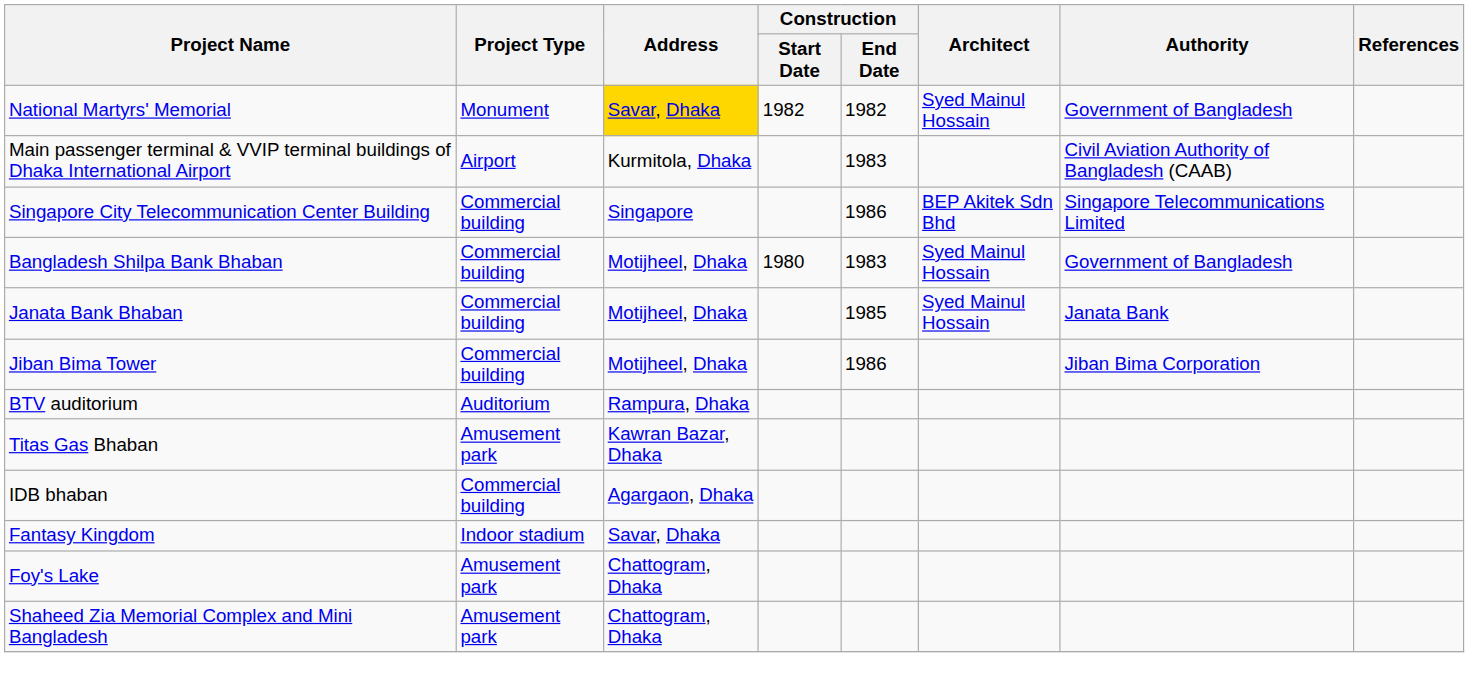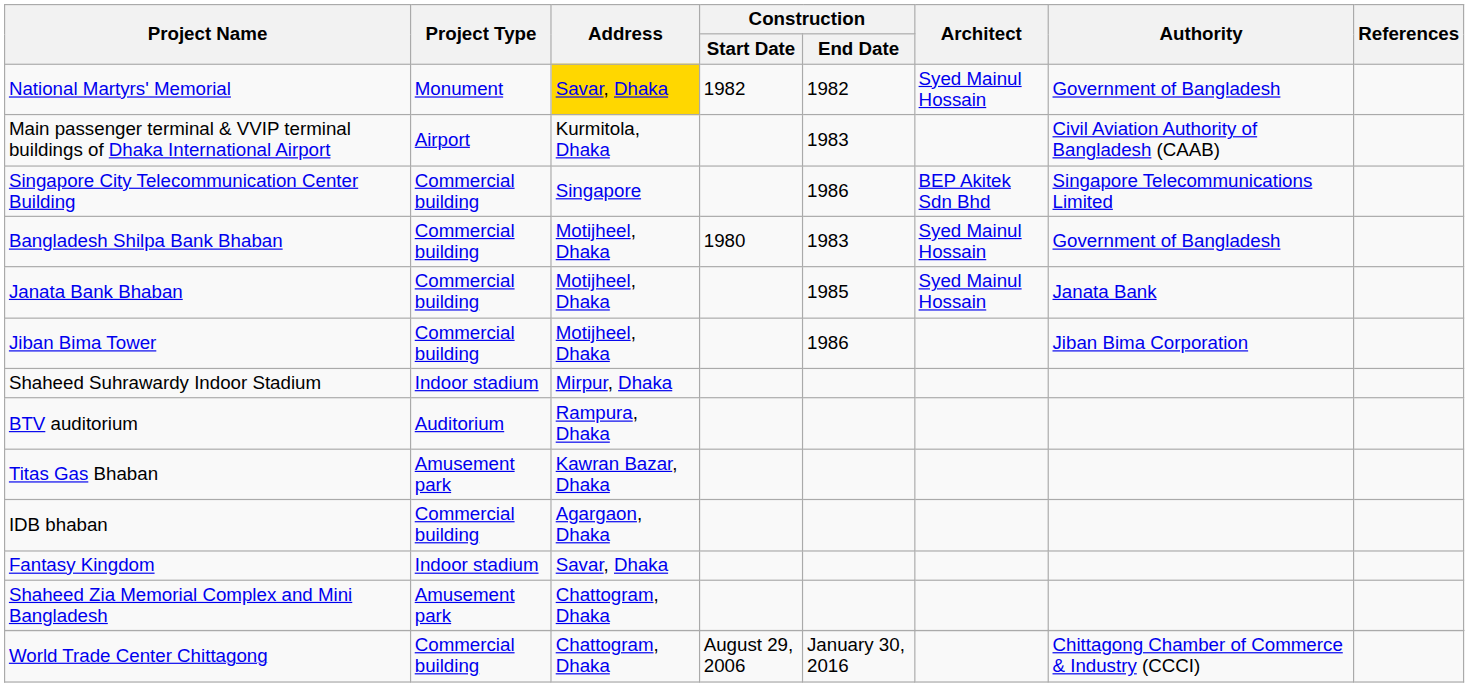+ row: Shaheed Suhrawardy Indoor Stadium | Indoor stadium | Mirpur, Dhaka
- row: Foy's Lake | Amusement park | Chattogram, Dhaka
+ row: World Trade Center Chittagong | Commercial building | Chattogram, Dhaka | August 29, 2006 | January 30, 2016 | Chittagong Chamber of Commerce & Industry (CCCI)
